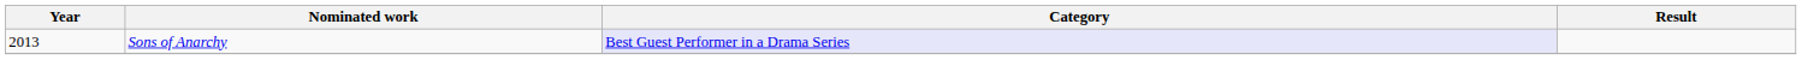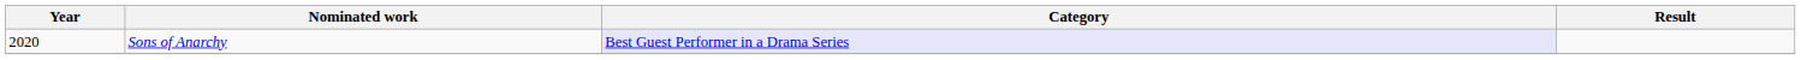Sons of Anarchy | Year: 2013 -> 2020
